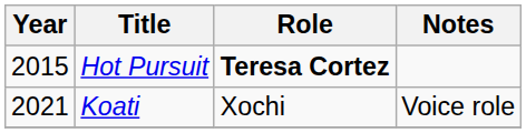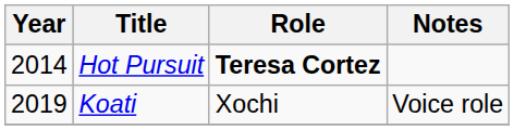Hot Pursuit | Year: 2015 -> 2014
Koati | Year: 2021 -> 2019
